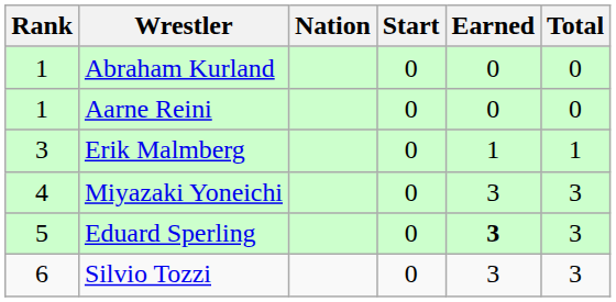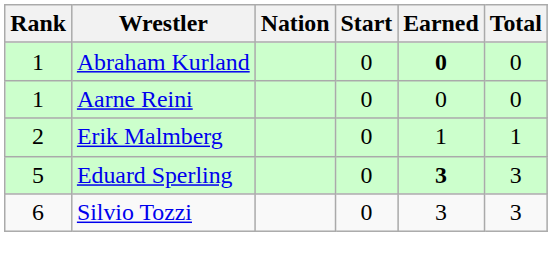Abraham Kurland | Earned: normal -> bold
Erik Malmberg | Rank: 3 -> 2
- row: 4 | Miyazaki Yoneichi | 0 | 3 | 3
